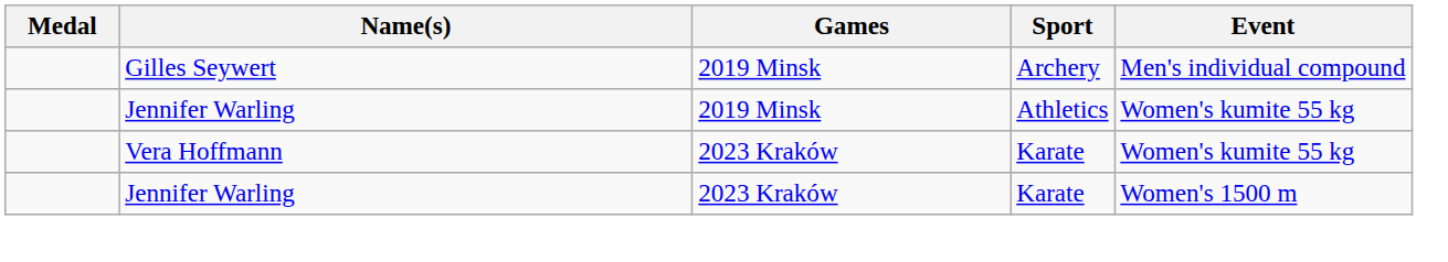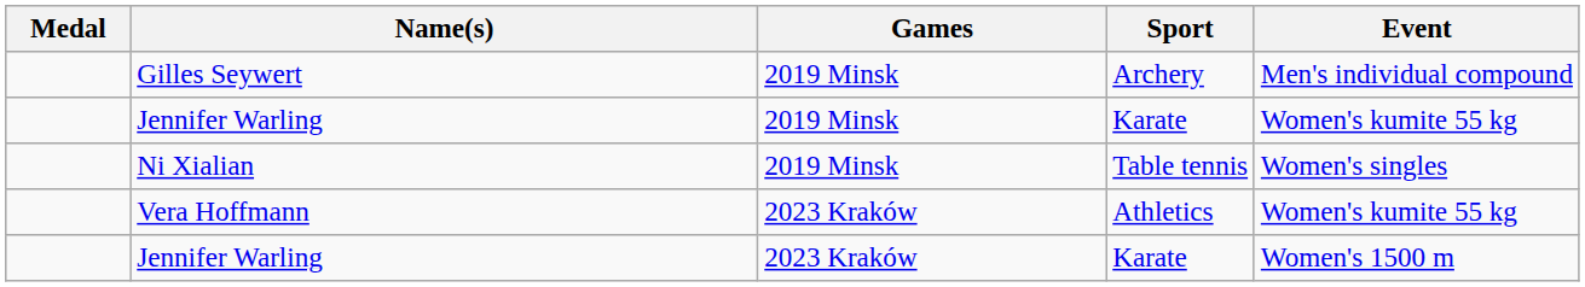Jennifer Warling / 2019 Minsk | Sport: Athletics -> Karate
+ row: Ni Xialian | 2019 Minsk | Table tennis | Women's singles
Vera Hoffmann | Sport: Karate -> Athletics
